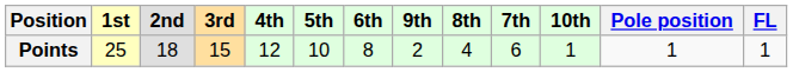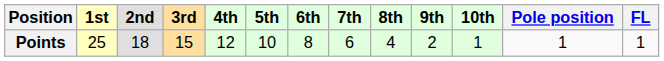columns swapped: 7th <-> 9th
